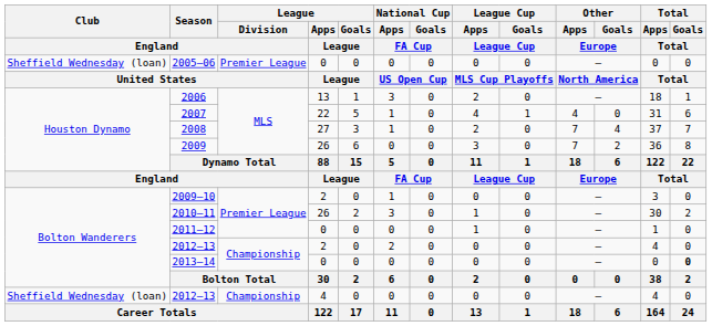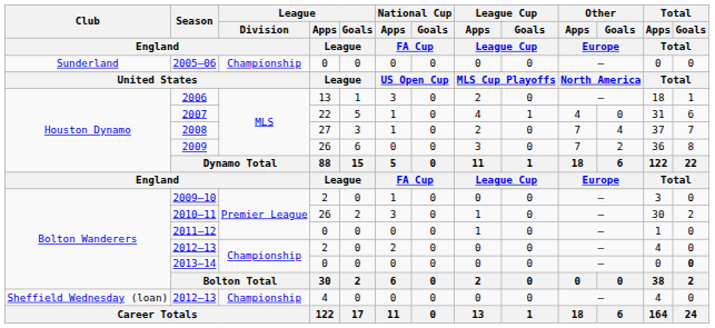2005–06 | Club / England: Sheffield Wednesday (loan) -> Sunderland
2005–06 | League / Division / England: Premier League -> Championship
